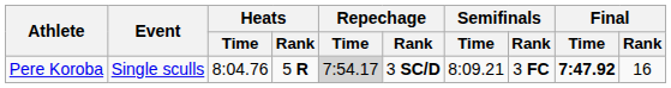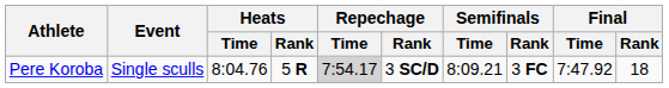Pere Koroba | Final / Time: bold -> normal
Pere Koroba | Final / Rank: 16 -> 18
